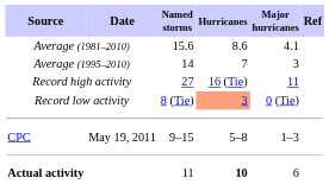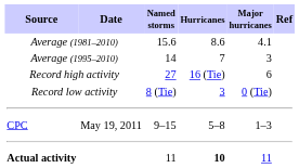Record high activity | Major hurricanes: 11 -> 6
Record low activity | Hurricanes: lightsalmon background -> no background
Actual activity | Major hurricanes: 6 -> 11
